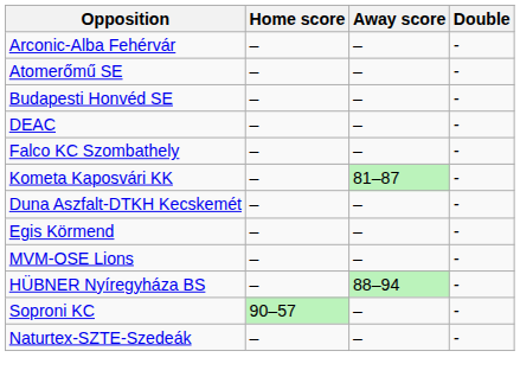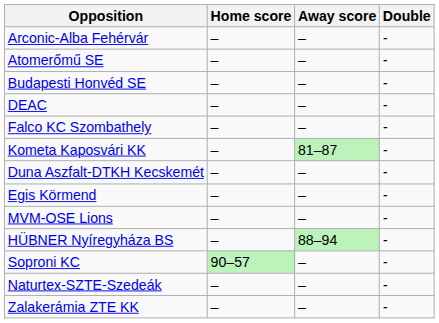+ row: Zalakerámia ZTE KK | – | – | -
